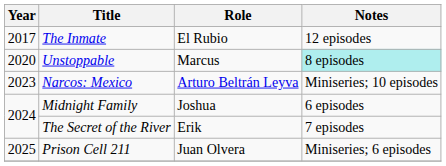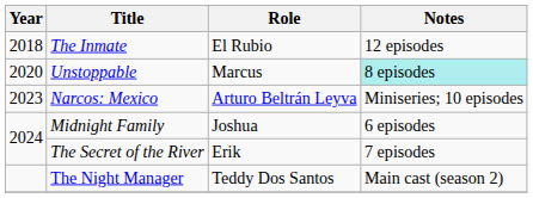The Inmate | Year: 2017 -> 2018
- row: 2025 | Prison Cell 211 | Juan Olvera | Miniseries; 6 episodes
+ row: The Night Manager | Teddy Dos Santos | Main cast (season 2)
